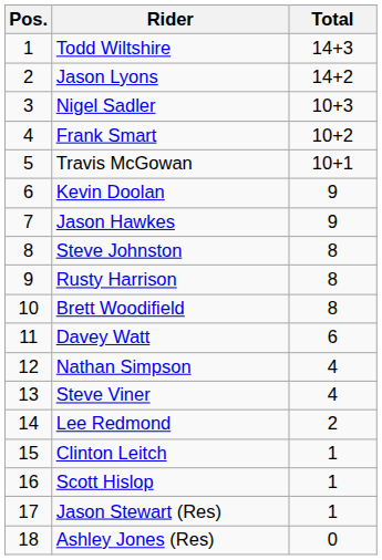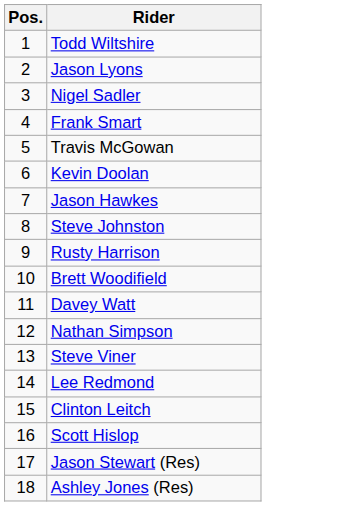- column: Total | 14+3 | 14+2 | 10+3 | 10+2 | 10+1 | 9 | 9 | 8 | 8 | 8 | 6 | 4 | 4 | 2 | 1 | 1 | 1 | 0
